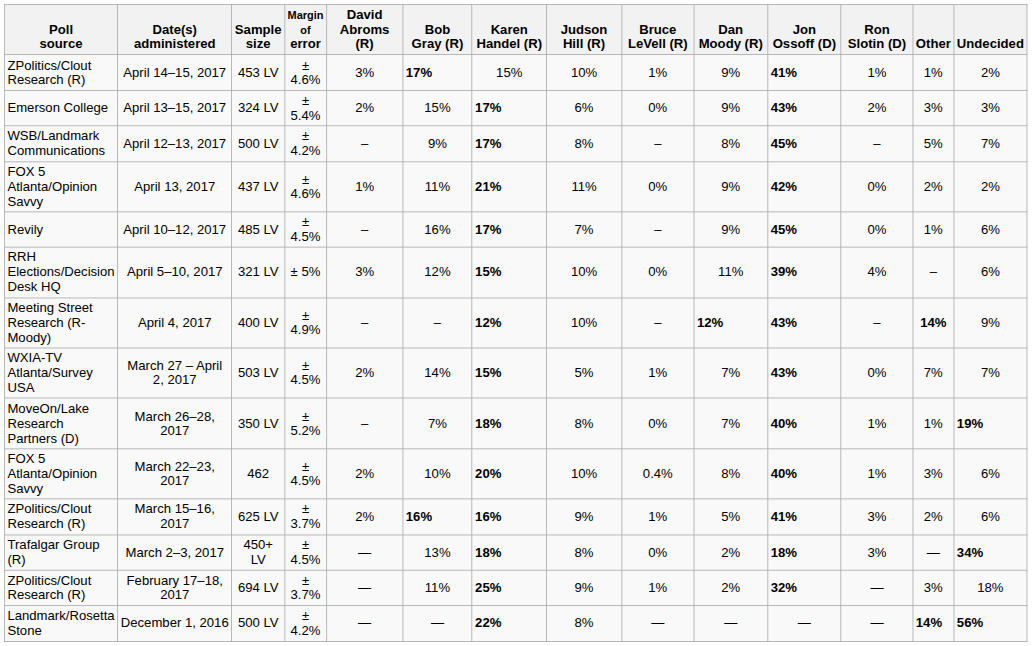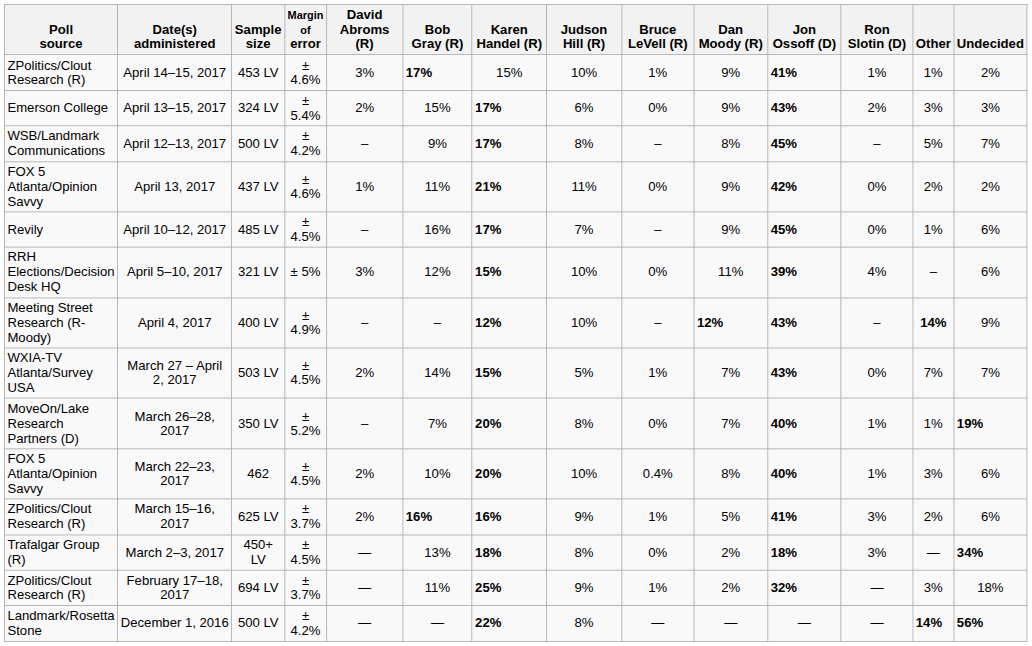March 26–28, 2017 | Karen Handel (R): 18% -> 20%
